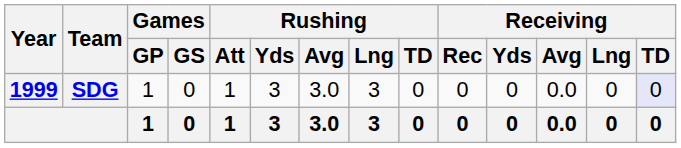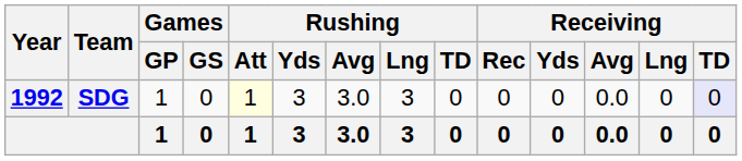SDG | Year: 1999 -> 1992
SDG | Rushing / Att: no background -> lightyellow background
